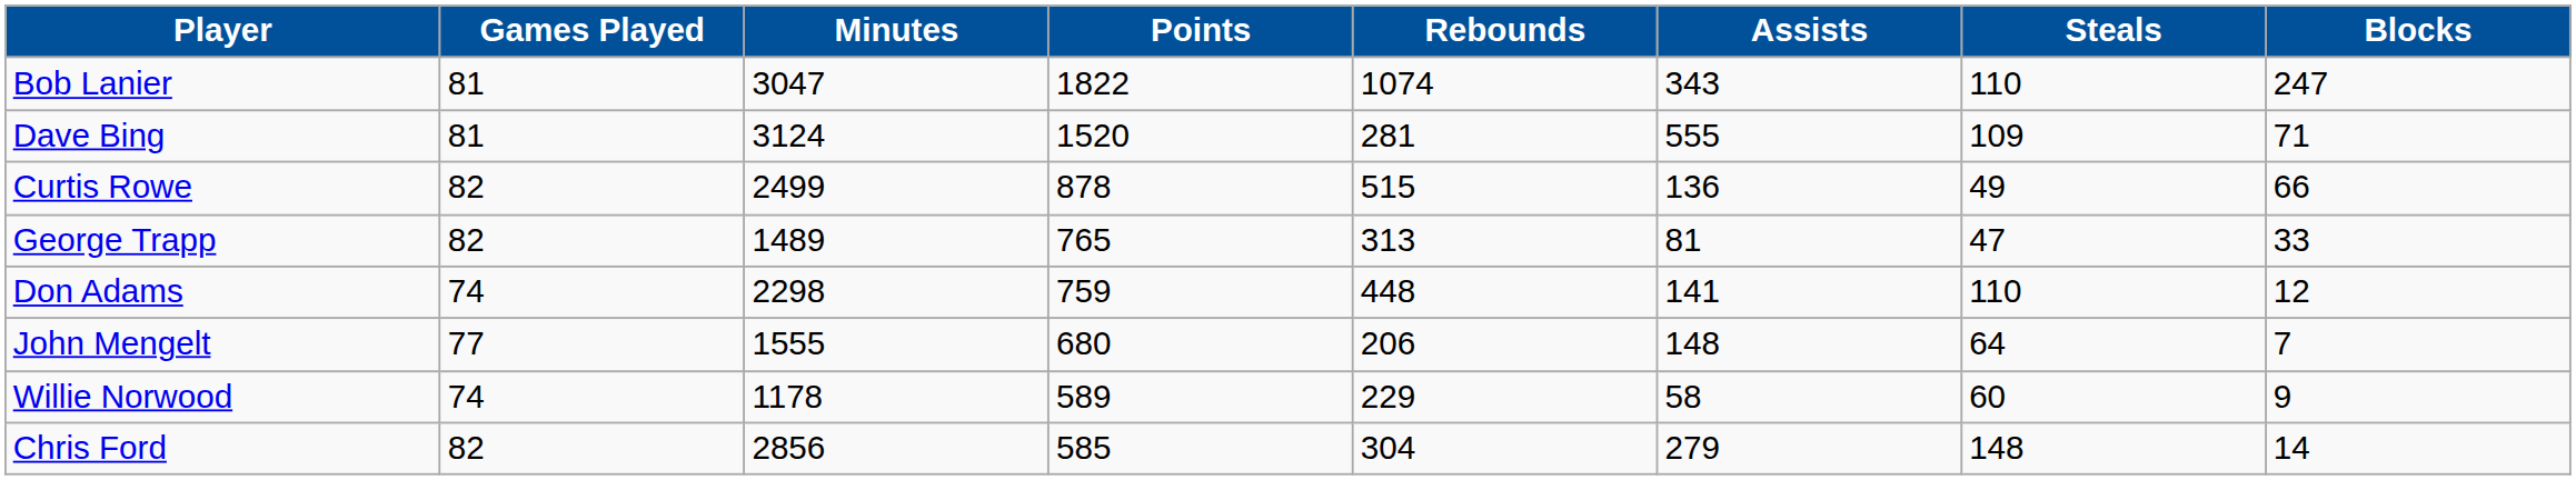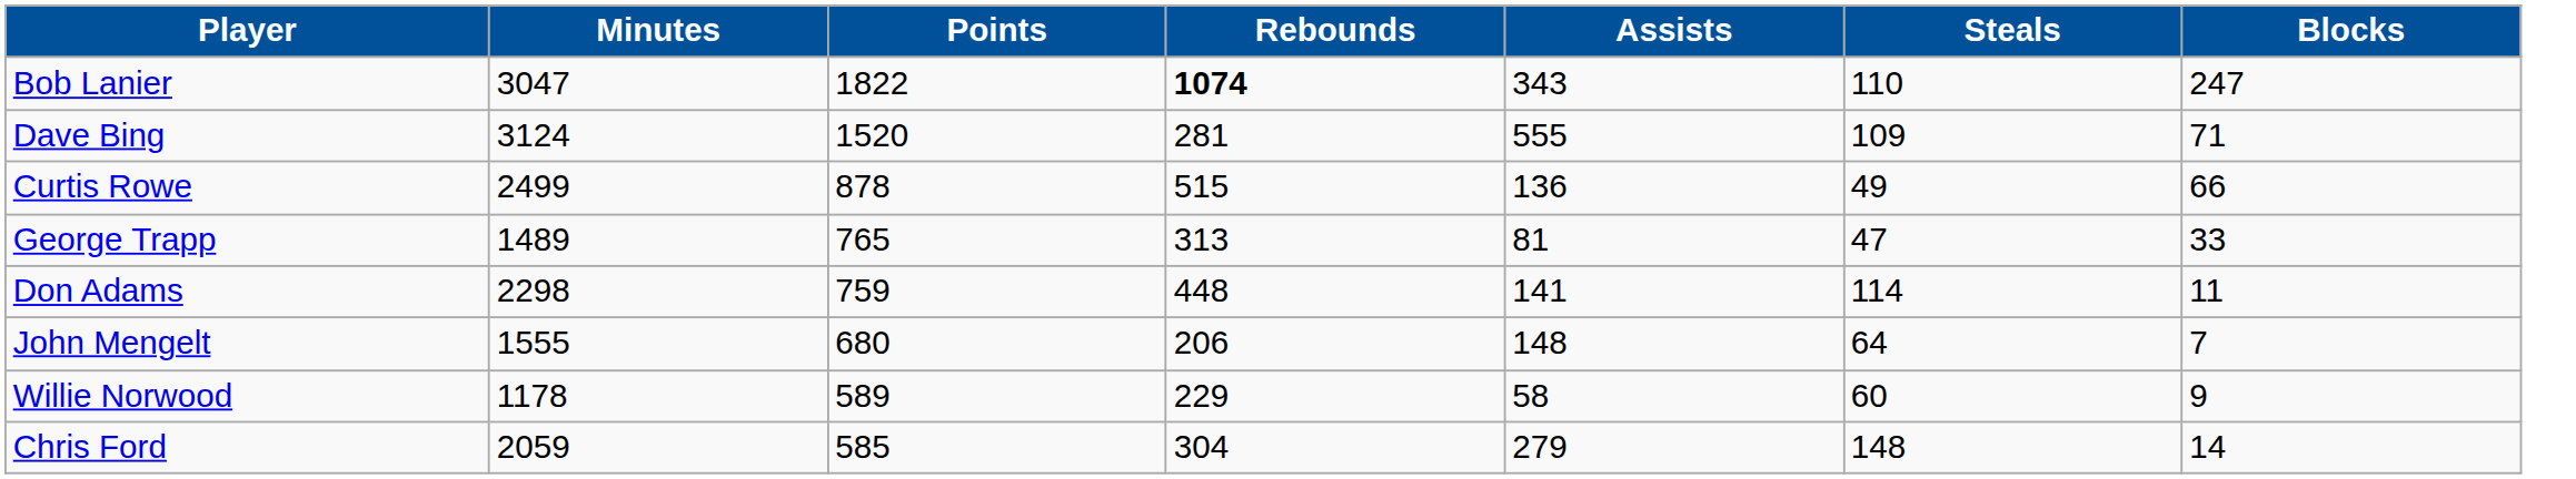- column: Games Played | 81 | 81 | 82 | 82 | 74 | 77 | 74 | 82
Bob Lanier | Rebounds: normal -> bold
Don Adams | Steals: 110 -> 114
Don Adams | Blocks: 12 -> 11
Chris Ford | Minutes: 2856 -> 2059
